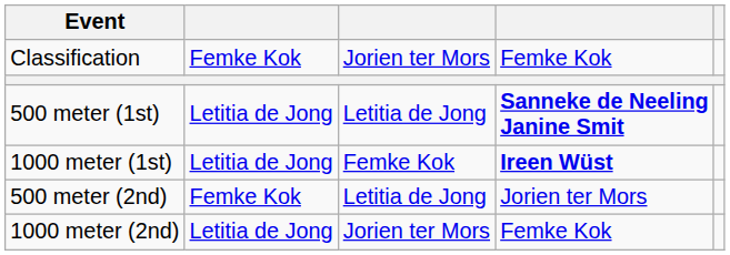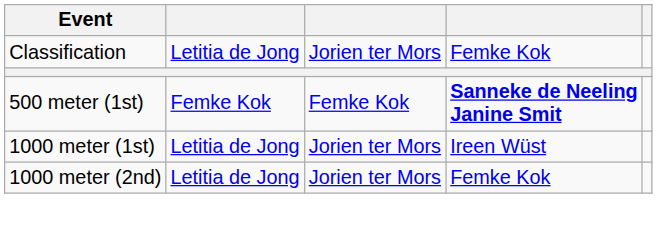Classification | column 2: Femke Kok -> Letitia de Jong
500 meter (1st) | column 2: Letitia de Jong -> Femke Kok
500 meter (1st) | column 3: Letitia de Jong -> Femke Kok
1000 meter (1st) | column 3: Femke Kok -> Jorien ter Mors
1000 meter (1st) | column 4: bold -> normal
- row: 500 meter (2nd) | Femke Kok | Letitia de Jong | Jorien ter Mors
